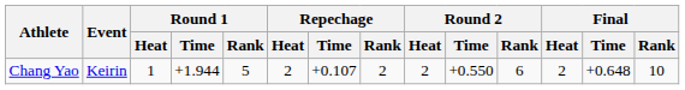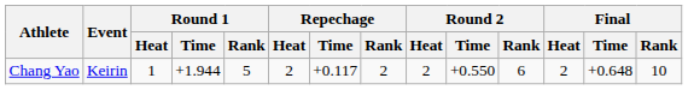Chang Yao | Repechage / Time: +0.107 -> +0.117
